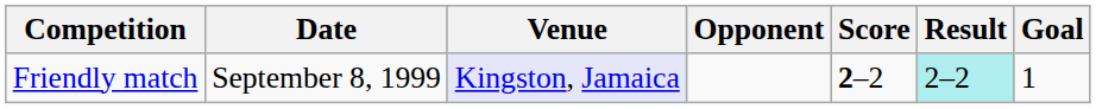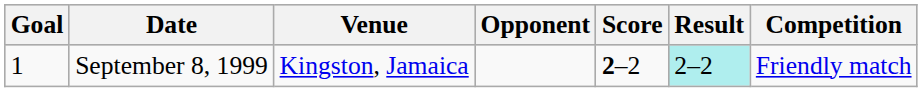columns swapped: Goal <-> Competition
September 8, 1999 | Venue: lavender background -> no background
